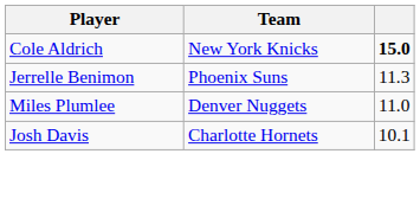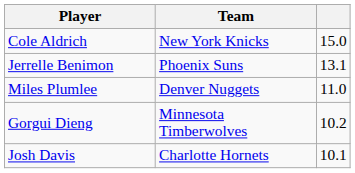Cole Aldrich | column 3: bold -> normal
Jerrelle Benimon | column 3: 11.3 -> 13.1
+ row: Gorgui Dieng | Minnesota Timberwolves | 10.2
